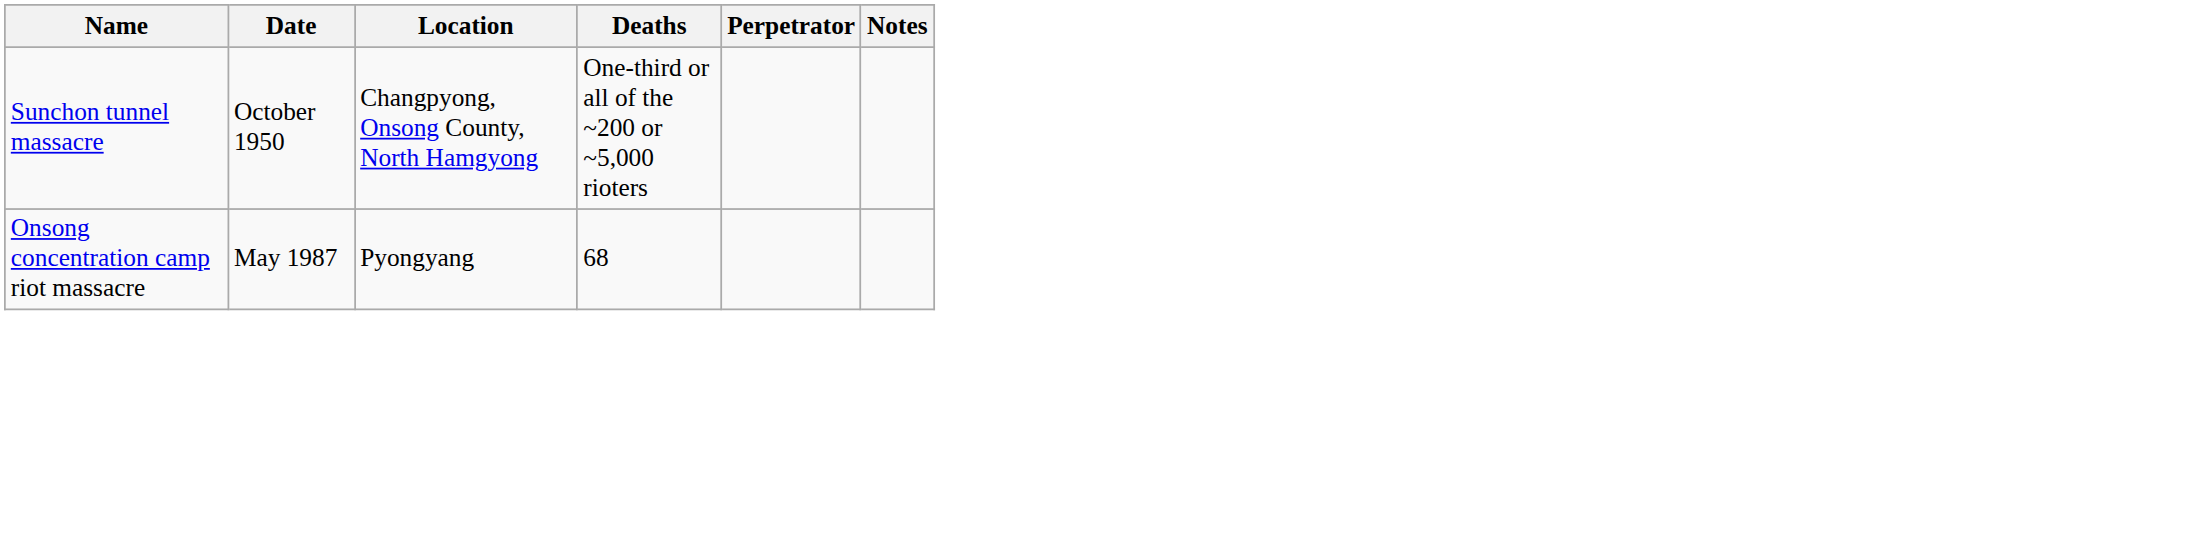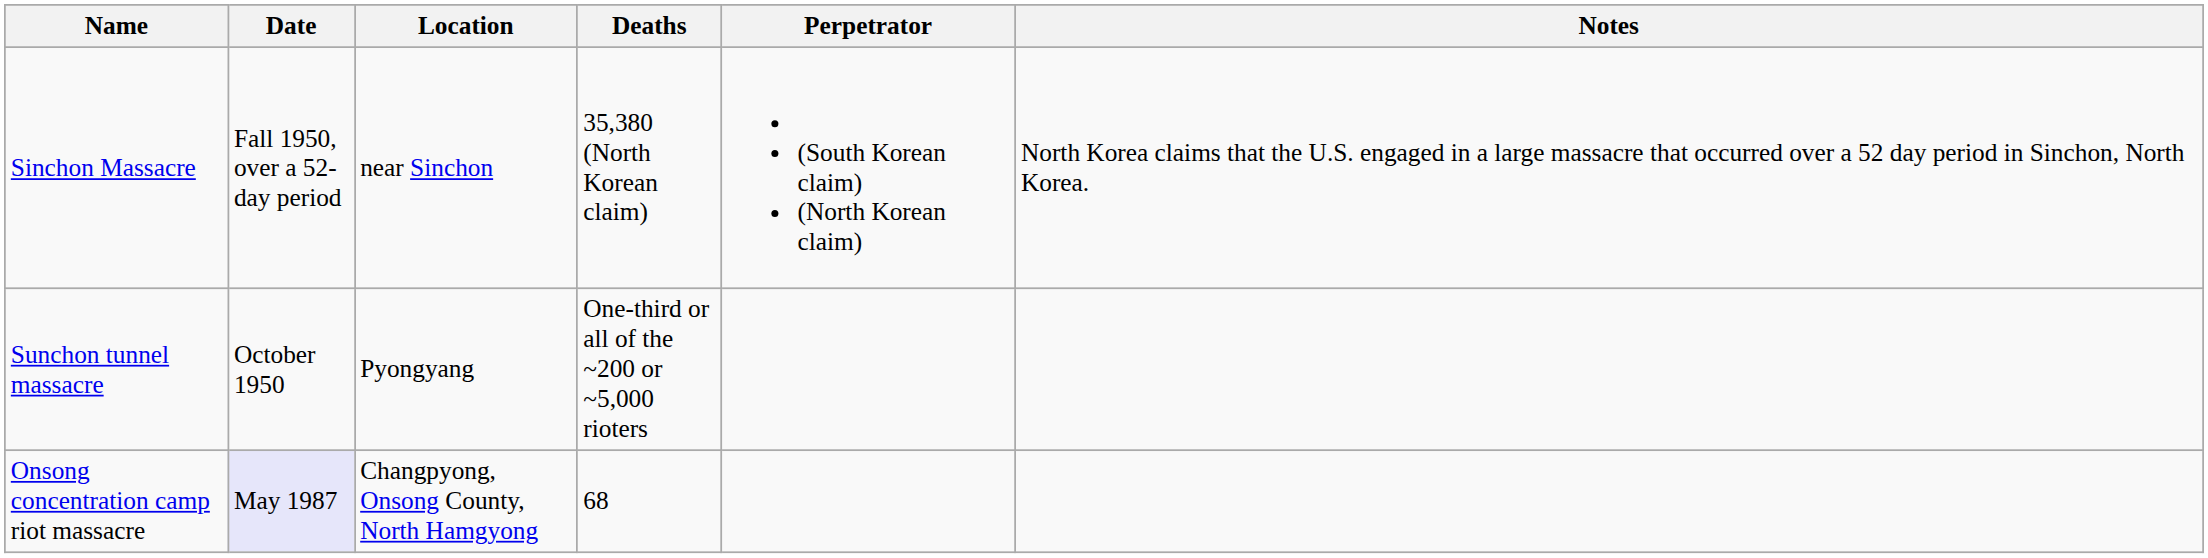+ row: Sinchon Massacre | Fall 1950, over a 52-day period | near Sinchon | 35,380 (North Korean claim) | (South Korean claim) (North Korean claim) | North Korea claims that the U.S. engaged in a large massacre that occurred over a 52 day period in Sinchon, North Korea.
Sunchon tunnel massacre | Location: Changpyong, Onsong County, North Hamgyong -> Pyongyang
Onsong concentration camp riot massacre | Date: no background -> lavender background
Onsong concentration camp riot massacre | Location: Pyongyang -> Changpyong, Onsong County, North Hamgyong
